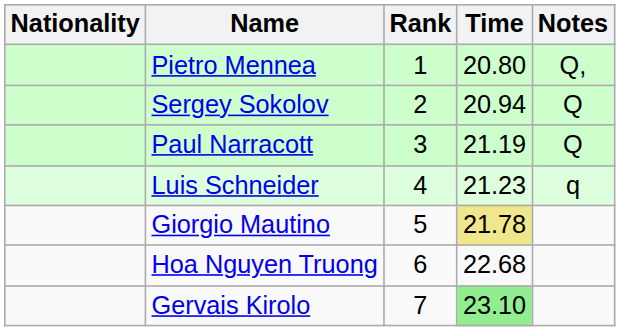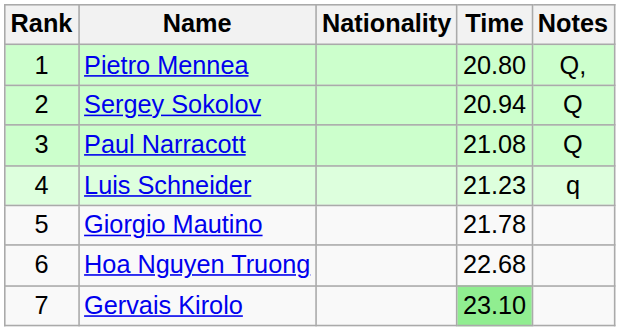columns swapped: Rank <-> Nationality
Paul Narracott | Time: 21.19 -> 21.08
Giorgio Mautino | Time: khaki background -> no background
